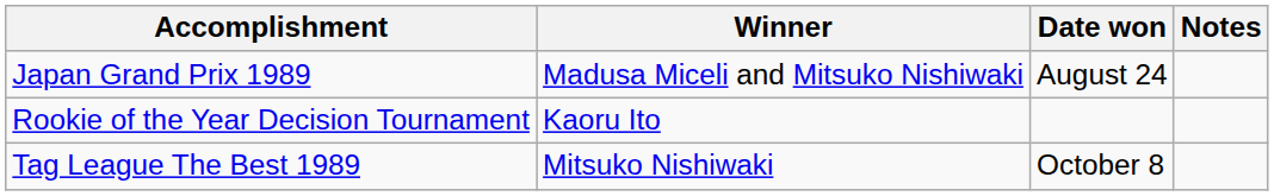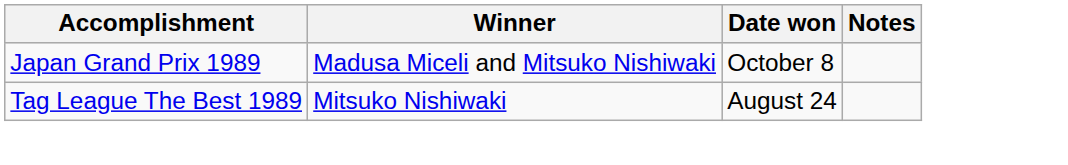Japan Grand Prix 1989 | Date won: August 24 -> October 8
- row: Rookie of the Year Decision Tournament | Kaoru Ito
Tag League The Best 1989 | Date won: October 8 -> August 24
